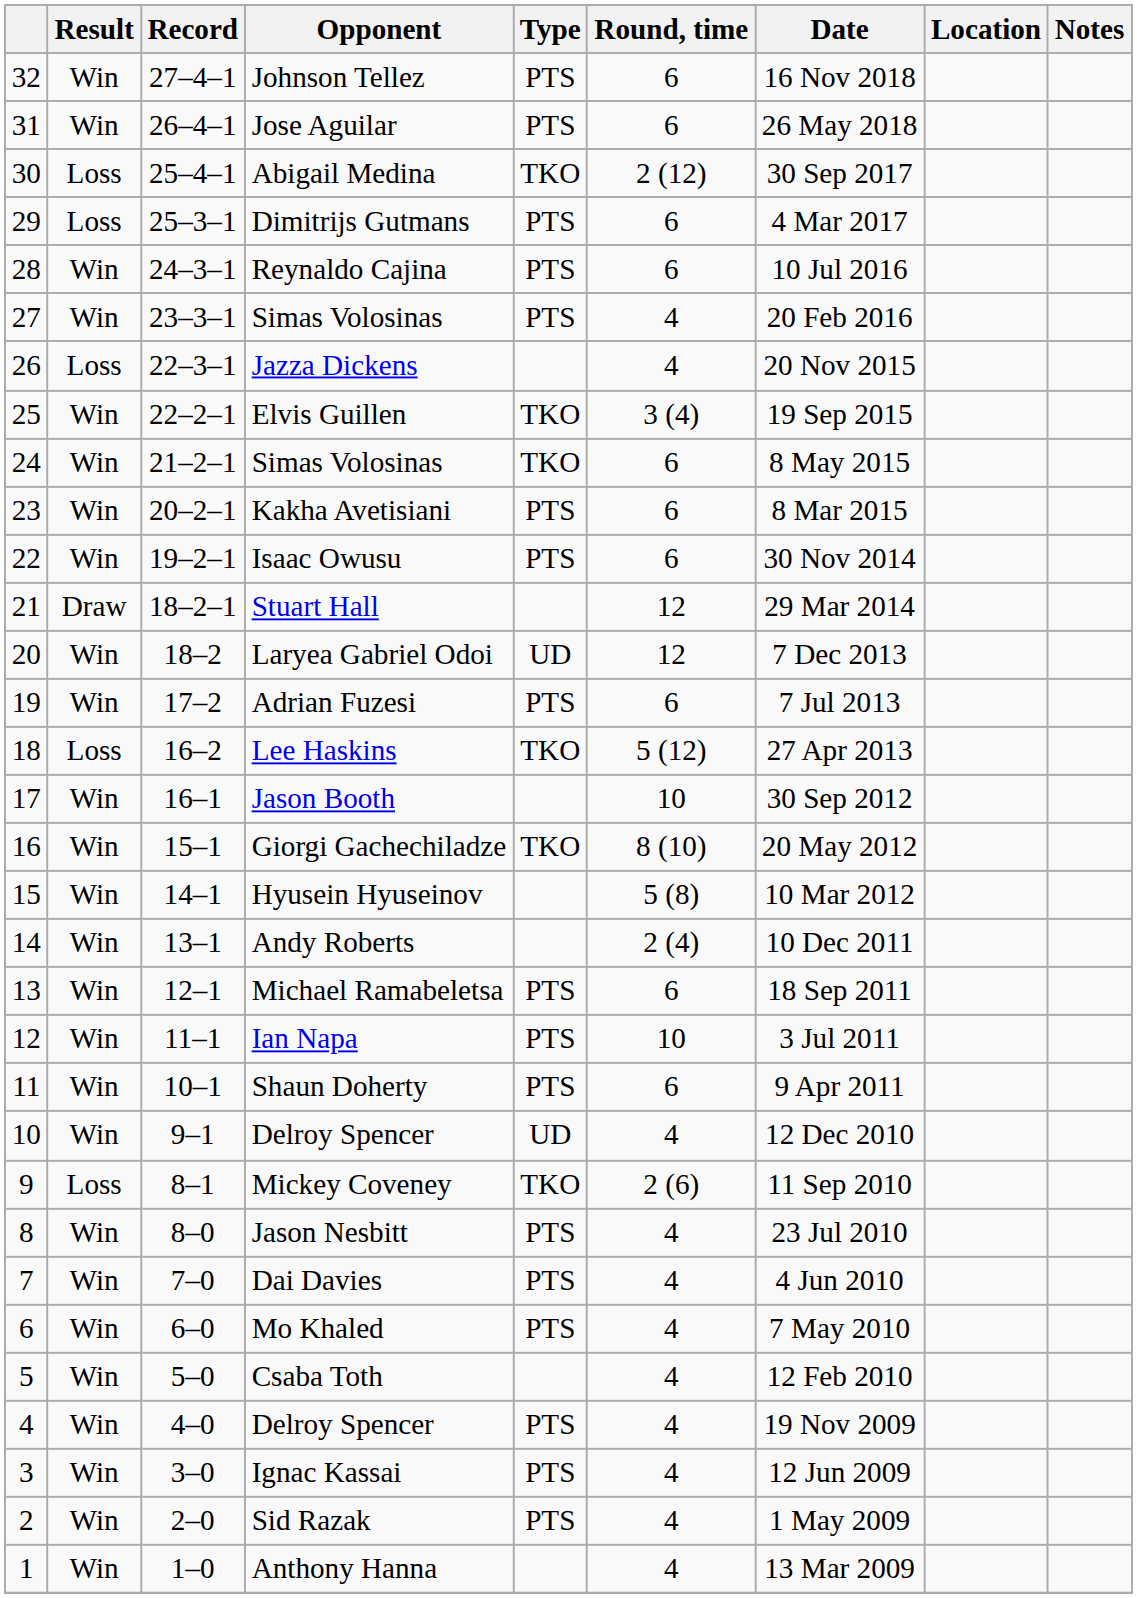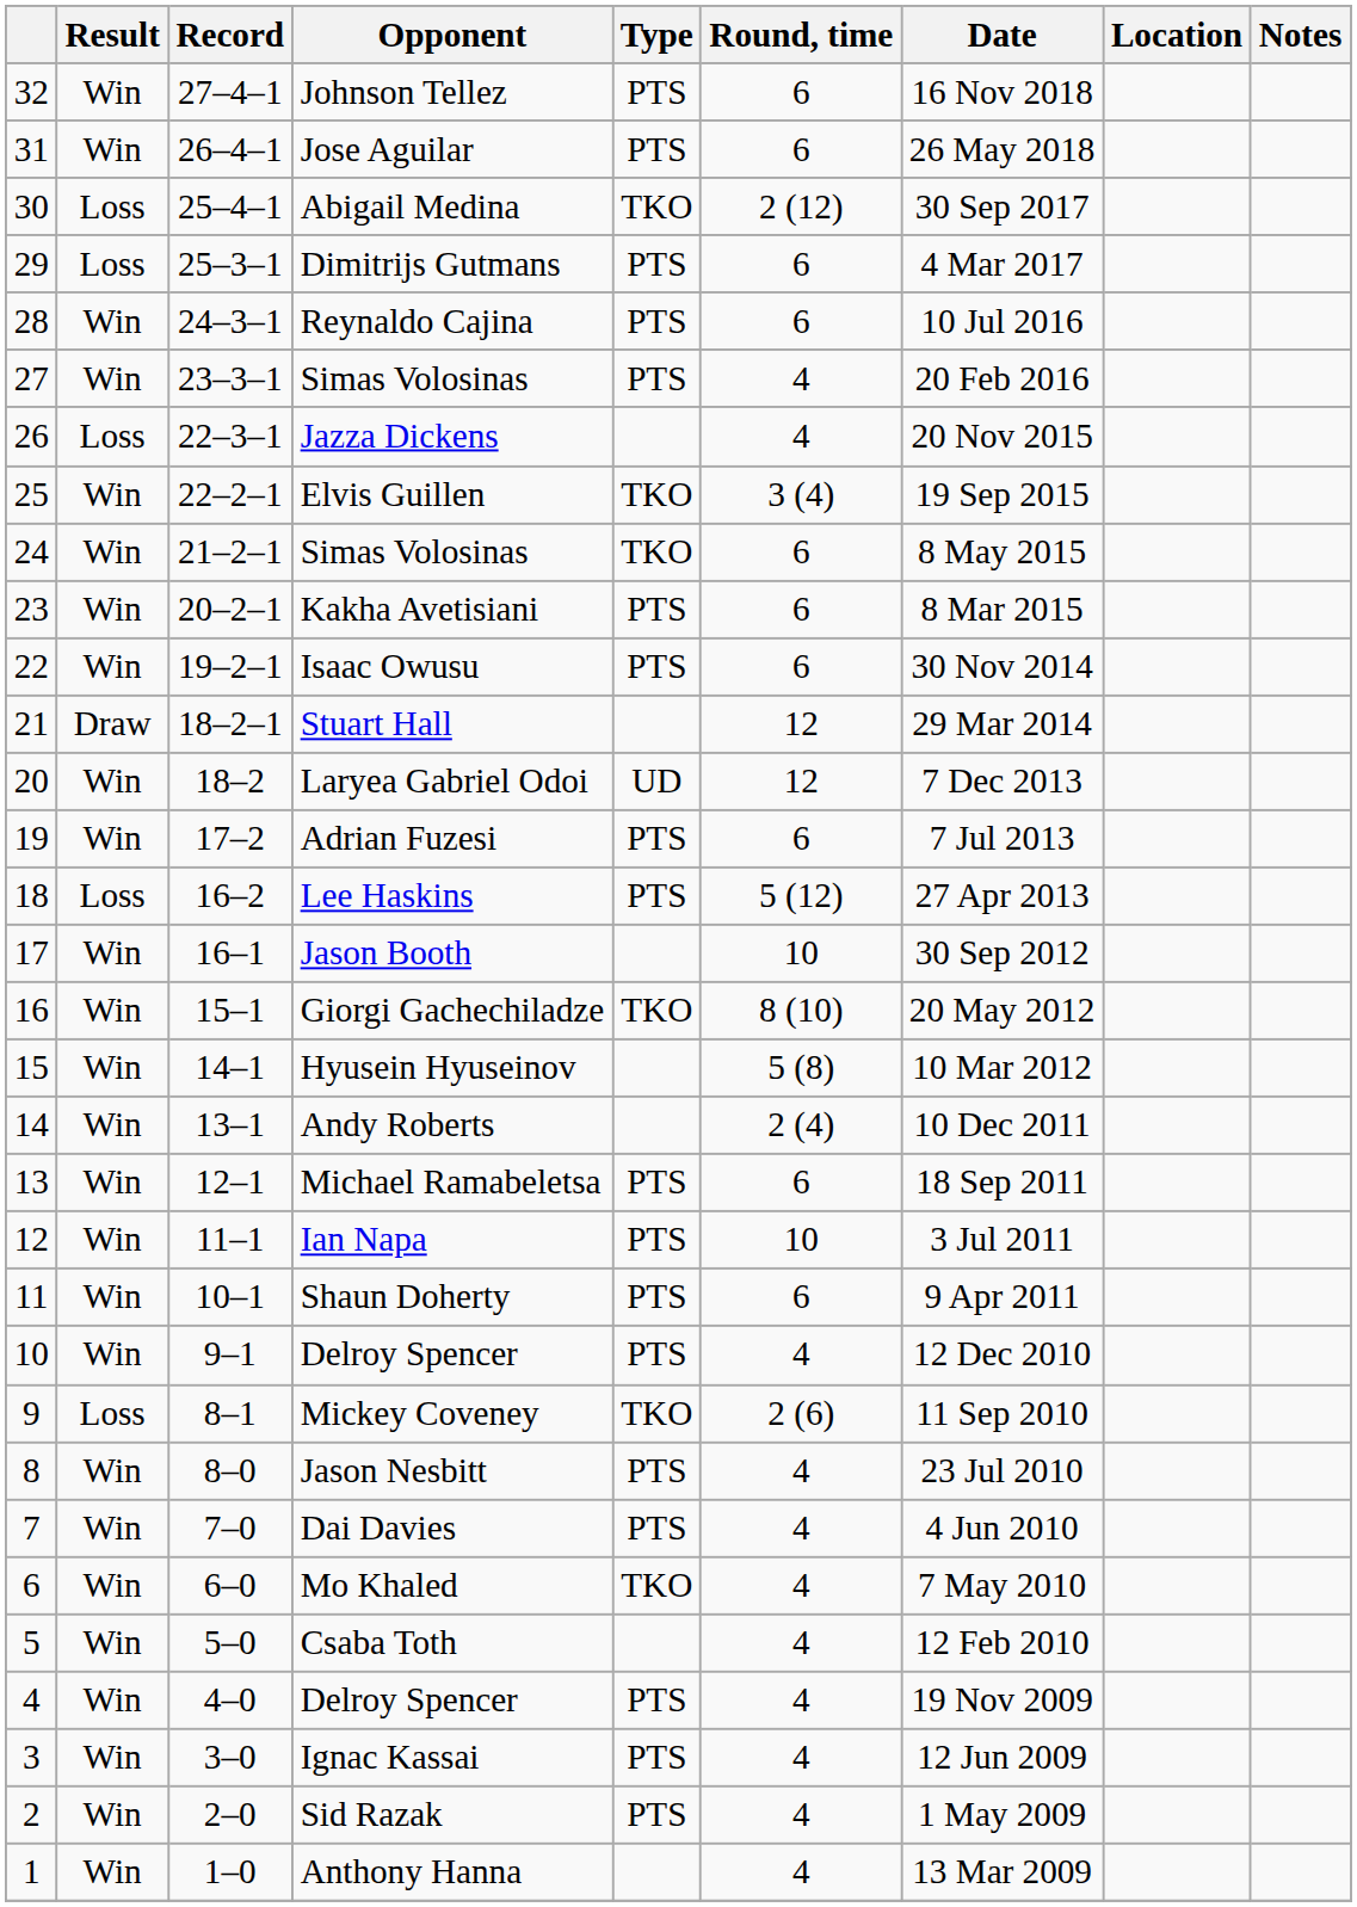Lee Haskins | Type: TKO -> PTS
10 / Delroy Spencer | Type: UD -> PTS
Mo Khaled | Type: PTS -> TKO
